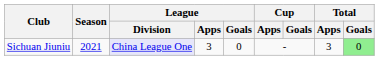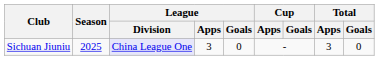Sichuan Jiuniu | Season: 2021 -> 2025
Sichuan Jiuniu | Total / Goals: lightgreen background -> no background
